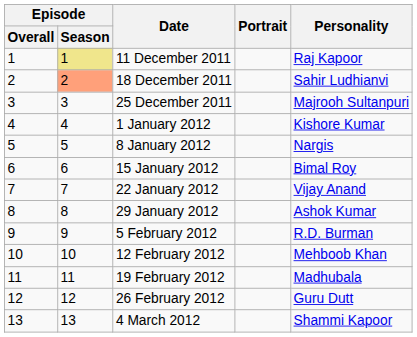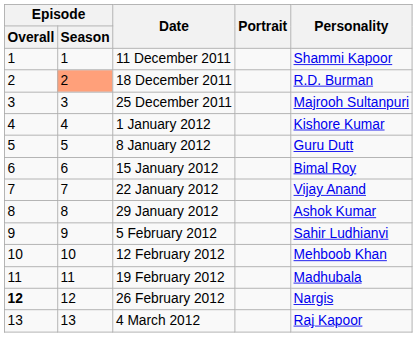11 December 2011 | Episode / Season: khaki background -> no background
11 December 2011 | Personality: Raj Kapoor -> Shammi Kapoor
18 December 2011 | Personality: Sahir Ludhianvi -> R.D. Burman
8 January 2012 | Personality: Nargis -> Guru Dutt
5 February 2012 | Personality: R.D. Burman -> Sahir Ludhianvi
26 February 2012 | Episode / Overall: normal -> bold
26 February 2012 | Personality: Guru Dutt -> Nargis
4 March 2012 | Personality: Shammi Kapoor -> Raj Kapoor
